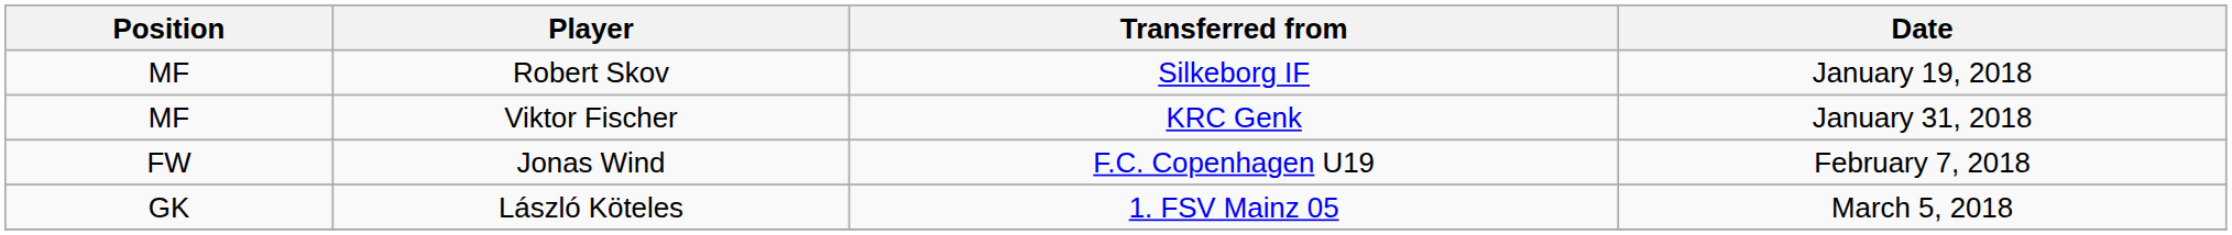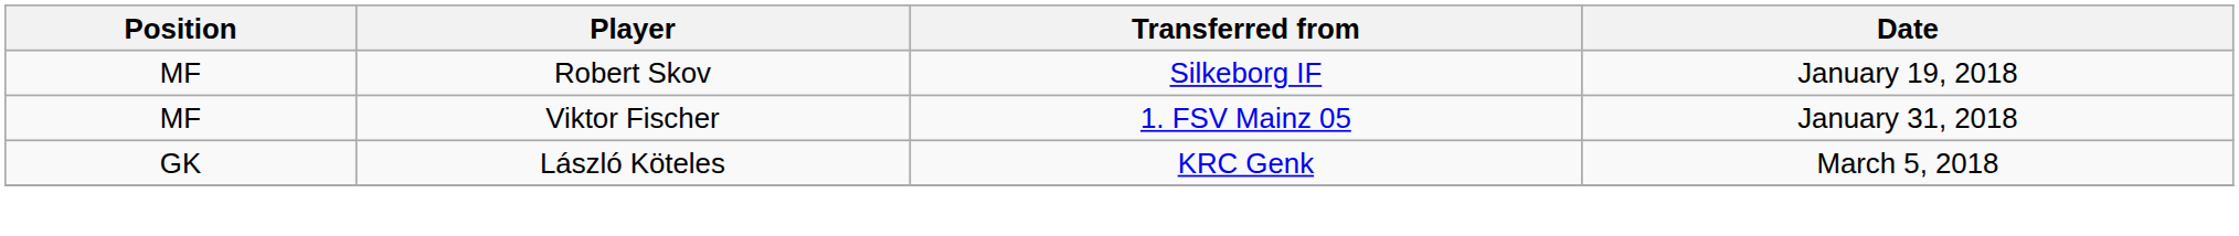Viktor Fischer | Transferred from: KRC Genk -> 1. FSV Mainz 05
- row: FW | Jonas Wind | F.C. Copenhagen U19 | February 7, 2018
László Köteles | Transferred from: 1. FSV Mainz 05 -> KRC Genk
